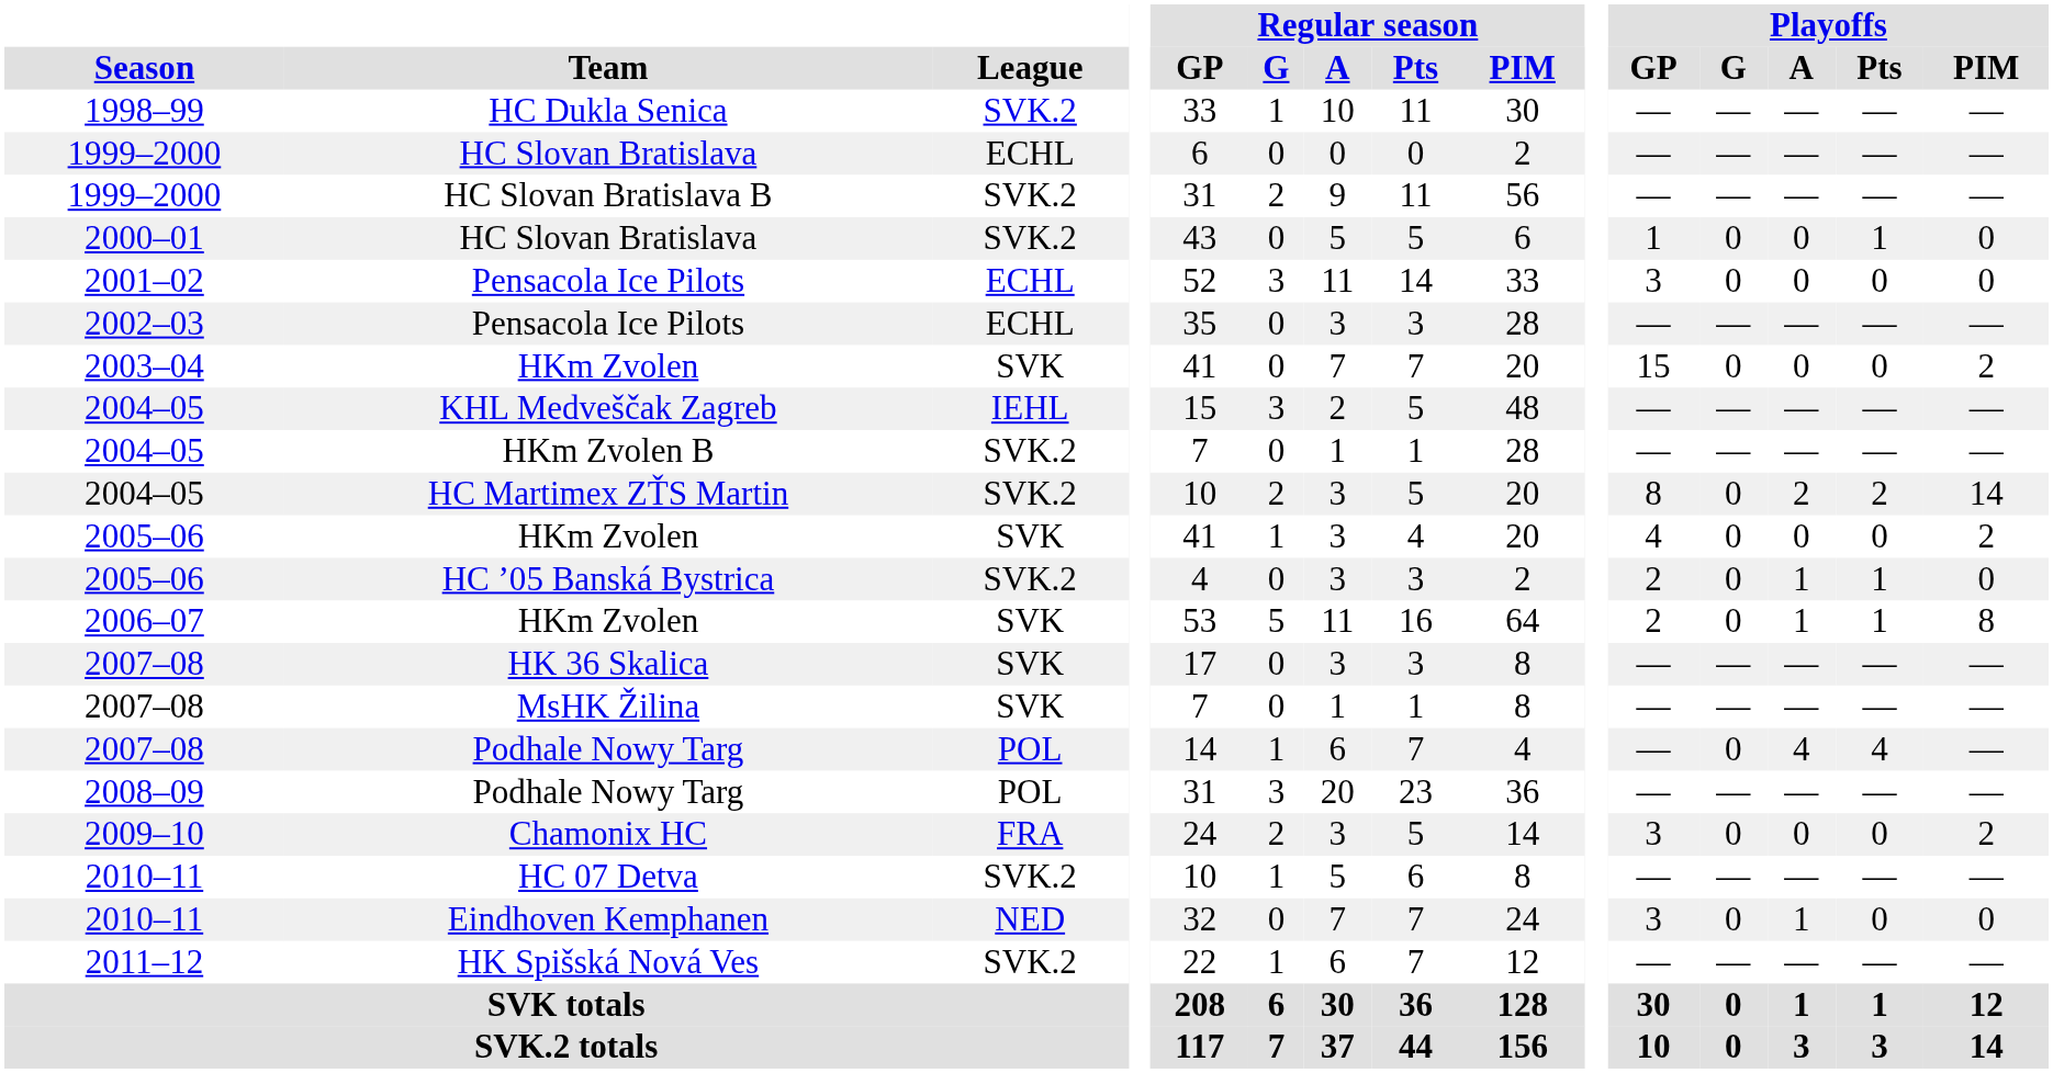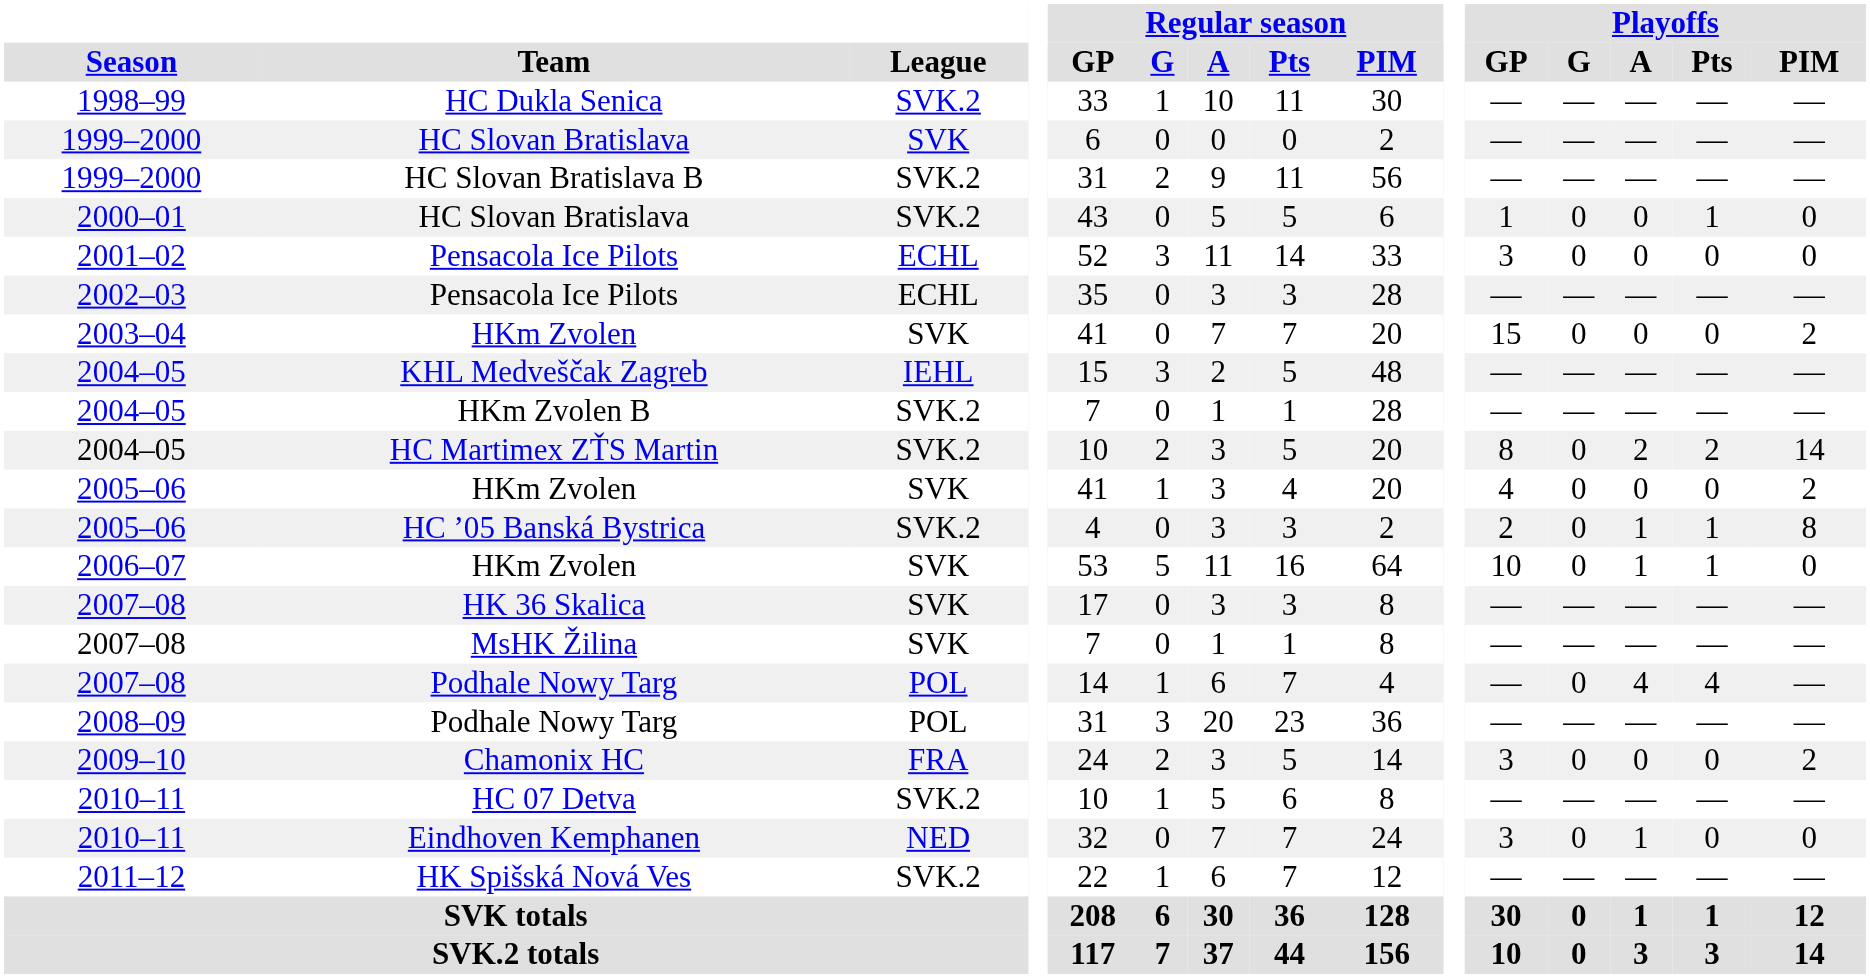1999–2000 / HC Slovan Bratislava | League: ECHL -> SVK
HC ’05 Banská Bystrica | Playoffs / PIM: 0 -> 8
2006–07 / HKm Zvolen | Playoffs / GP: 2 -> 10
2006–07 / HKm Zvolen | Playoffs / PIM: 8 -> 0
